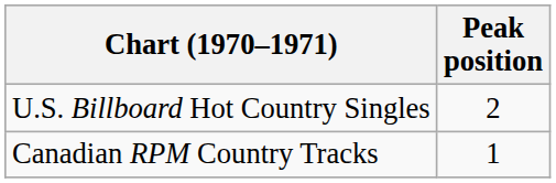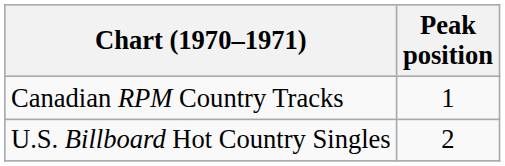rows swapped: U.S. Billboard Hot Country Singles <-> Canadian RPM Country Tracks
